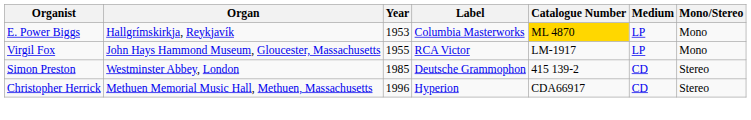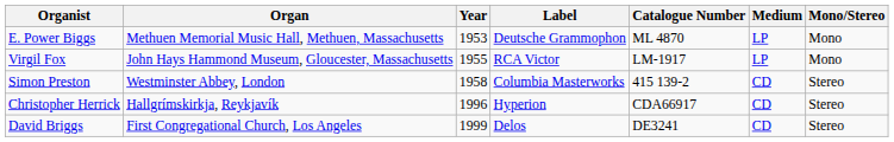E. Power Biggs | Organ: Hallgrímskirkja, Reykjavík -> Methuen Memorial Music Hall, Methuen, Massachusetts
E. Power Biggs | Label: Columbia Masterworks -> Deutsche Grammophon
E. Power Biggs | Catalogue Number: gold background -> no background
Simon Preston | Year: 1985 -> 1958
Simon Preston | Label: Deutsche Grammophon -> Columbia Masterworks
Christopher Herrick | Organ: Methuen Memorial Music Hall, Methuen, Massachusetts -> Hallgrímskirkja, Reykjavík
+ row: David Briggs | First Congregational Church, Los Angeles | 1999 | Delos | DE3241 | CD | Stereo
